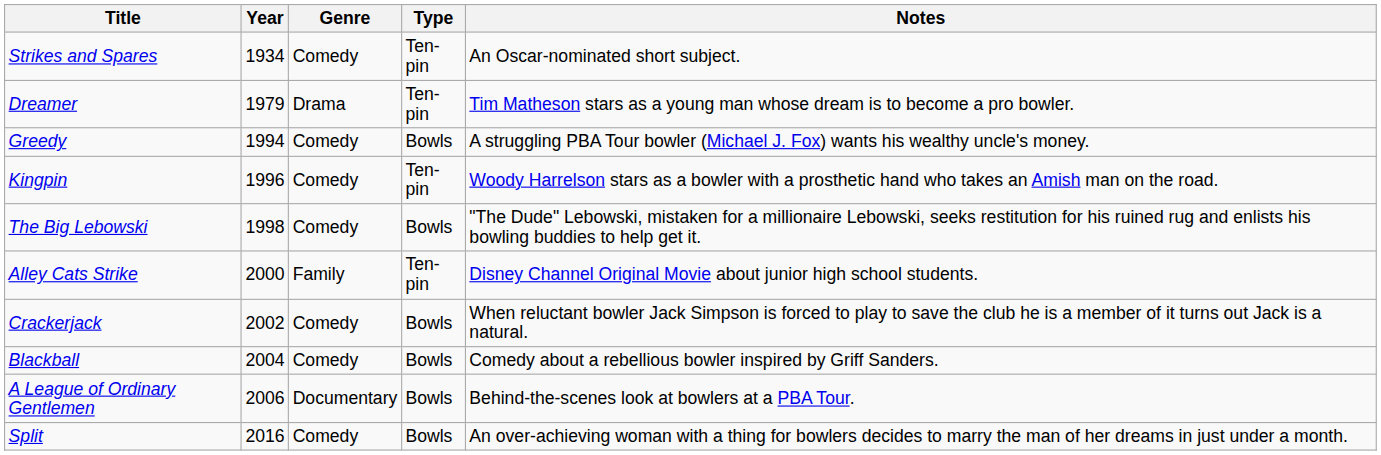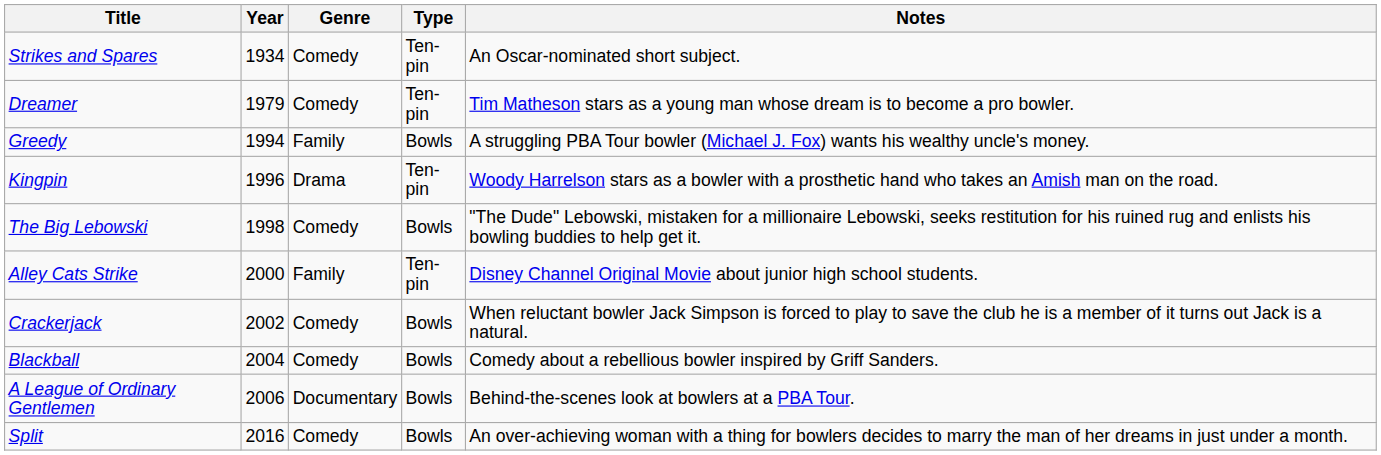Dreamer | Genre: Drama -> Comedy
Greedy | Genre: Comedy -> Family
Kingpin | Genre: Comedy -> Drama
